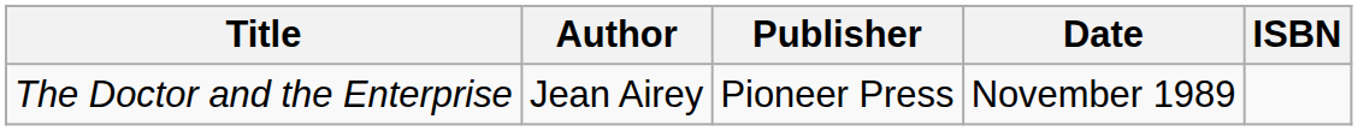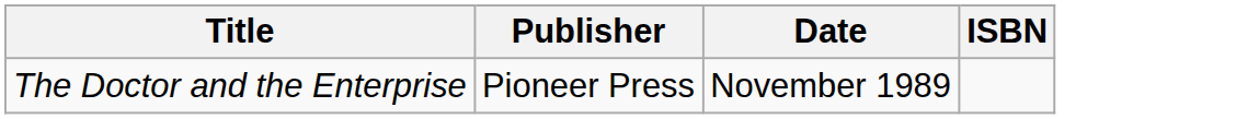- column: Author | Jean Airey
